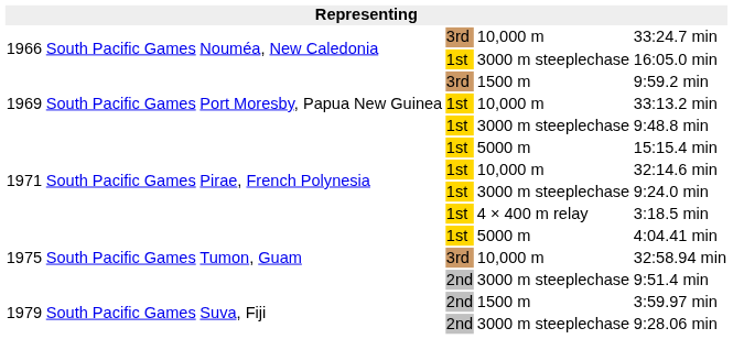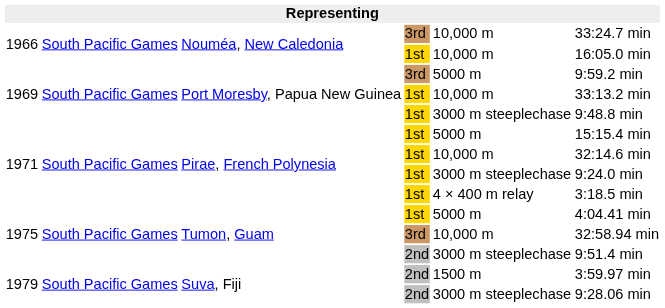1966 / 1st | column 5: 3000 m steeplechase -> 10,000 m
1969 / 3rd | column 5: 1500 m -> 5000 m
